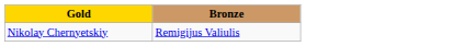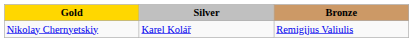+ column: Silver | Karel Kolář
